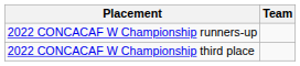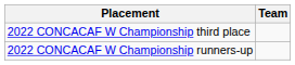rows swapped: 2022 CONCACAF W Championship runners-up <-> 2022 CONCACAF W Championship third place
